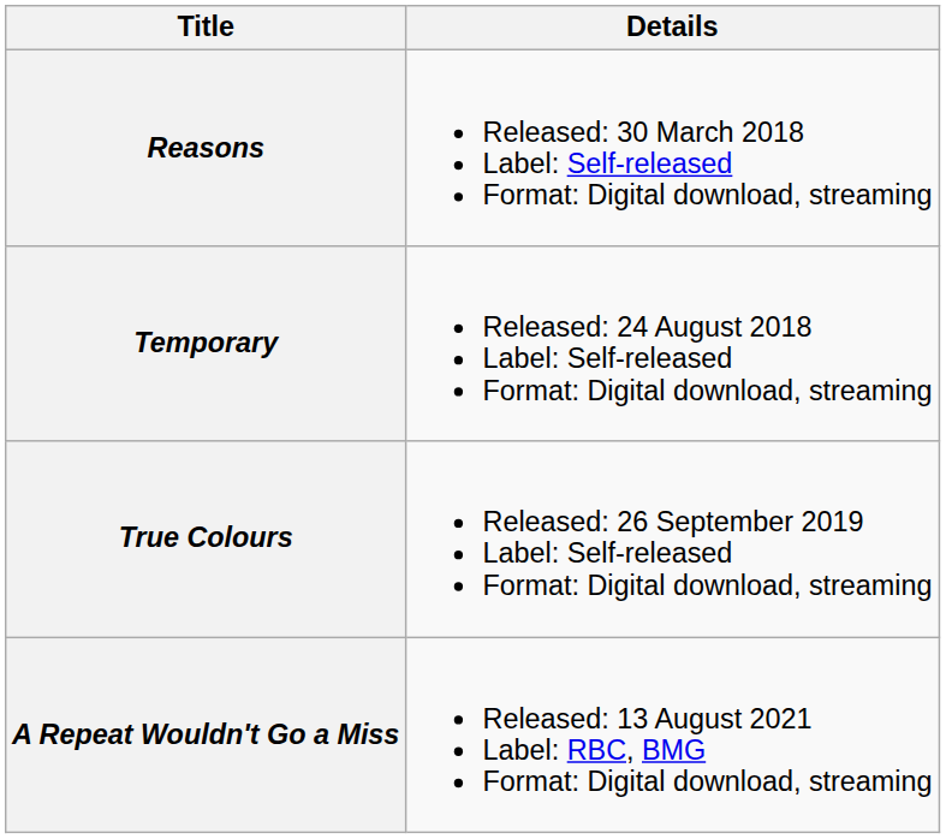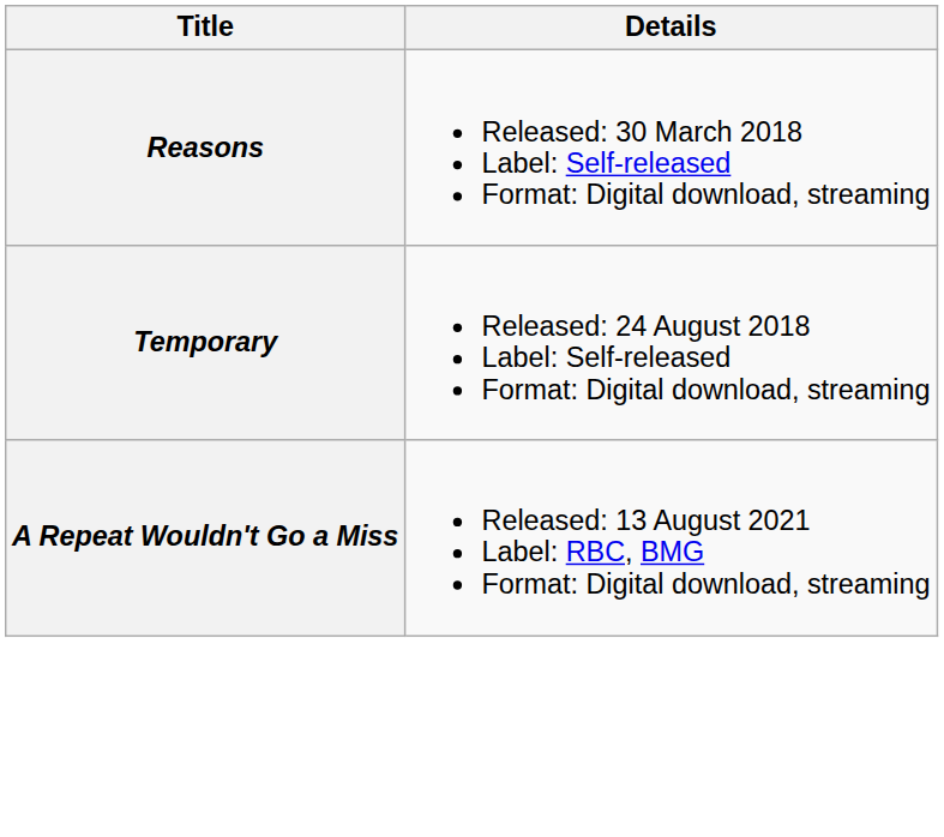- row: True Colours | Released: 26 September 2019 Label: Self-released Format: Digital download, streaming
